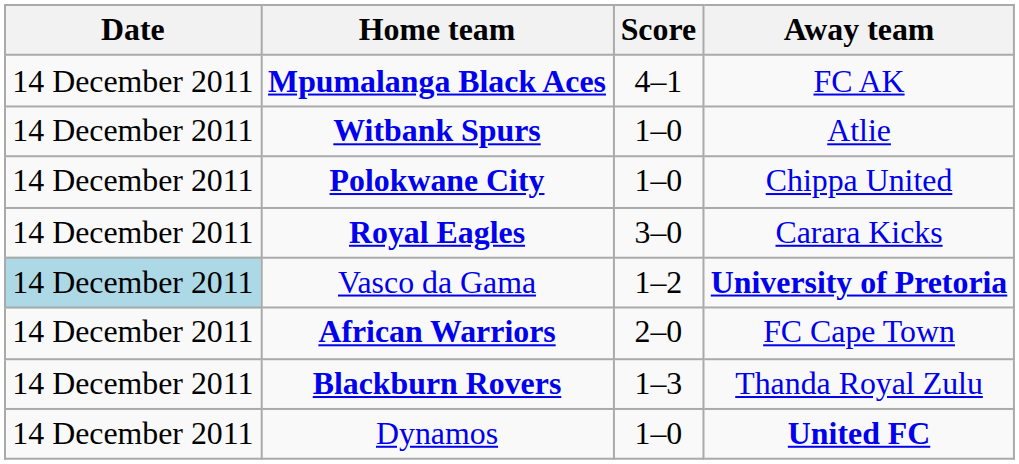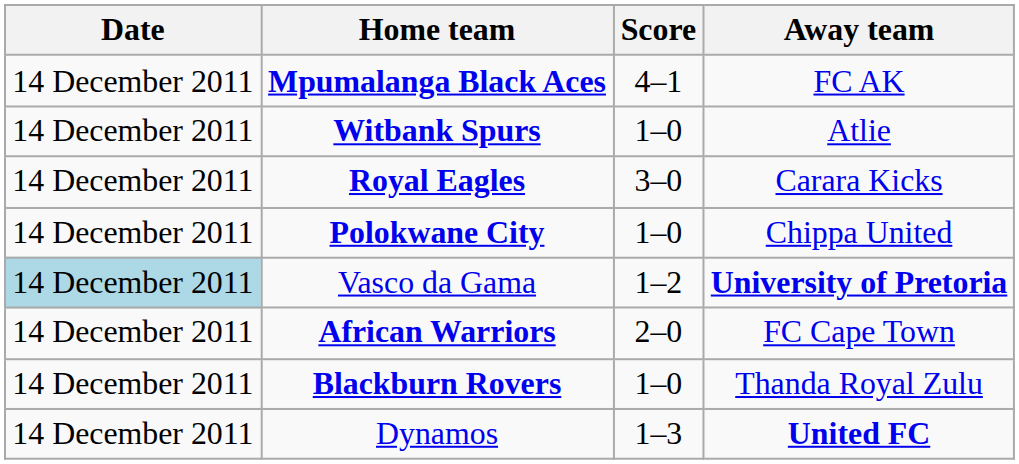rows swapped: Royal Eagles <-> Polokwane City
Blackburn Rovers | Score: 1–3 -> 1–0
Dynamos | Score: 1–0 -> 1–3
